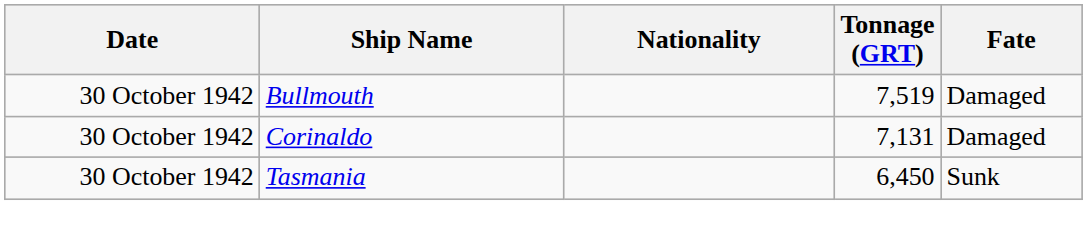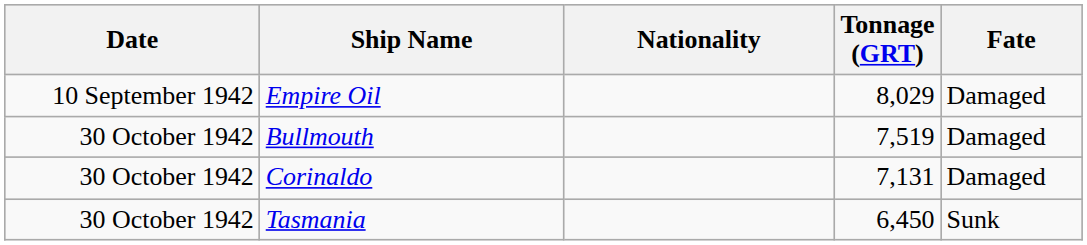+ row: 10 September 1942 | Empire Oil | 8,029 | Damaged
